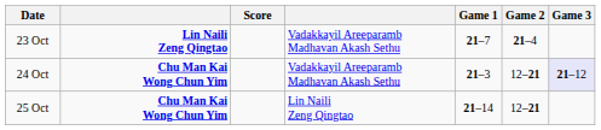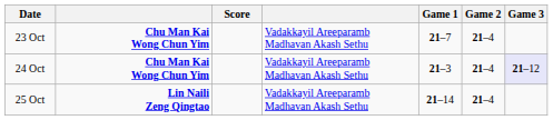23 Oct | column 2: Lin Naili Zeng Qingtao -> Chu Man Kai Wong Chun Yim
24 Oct | Game 2: 12–21 -> 21–4
25 Oct | column 2: Chu Man Kai Wong Chun Yim -> Lin Naili Zeng Qingtao
25 Oct | column 4: Lin Naili Zeng Qingtao -> Vadakkayil Areeparamb Madhavan Akash Sethu
25 Oct | Game 2: 12–21 -> 21–4
